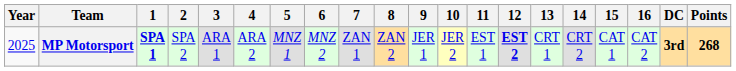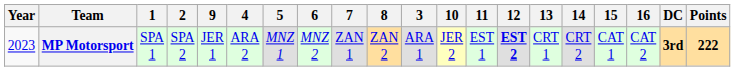columns swapped: 3 <-> 9
MP Motorsport | Year: 2025 -> 2023
MP Motorsport | 1: bold -> normal
MP Motorsport | Points: 268 -> 222
